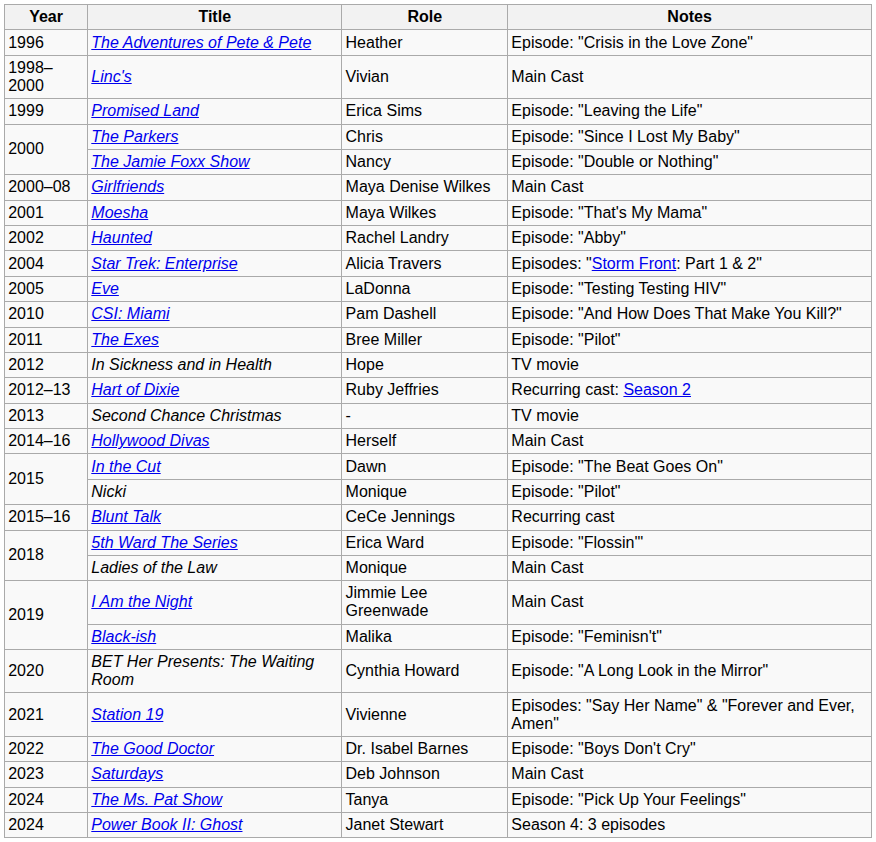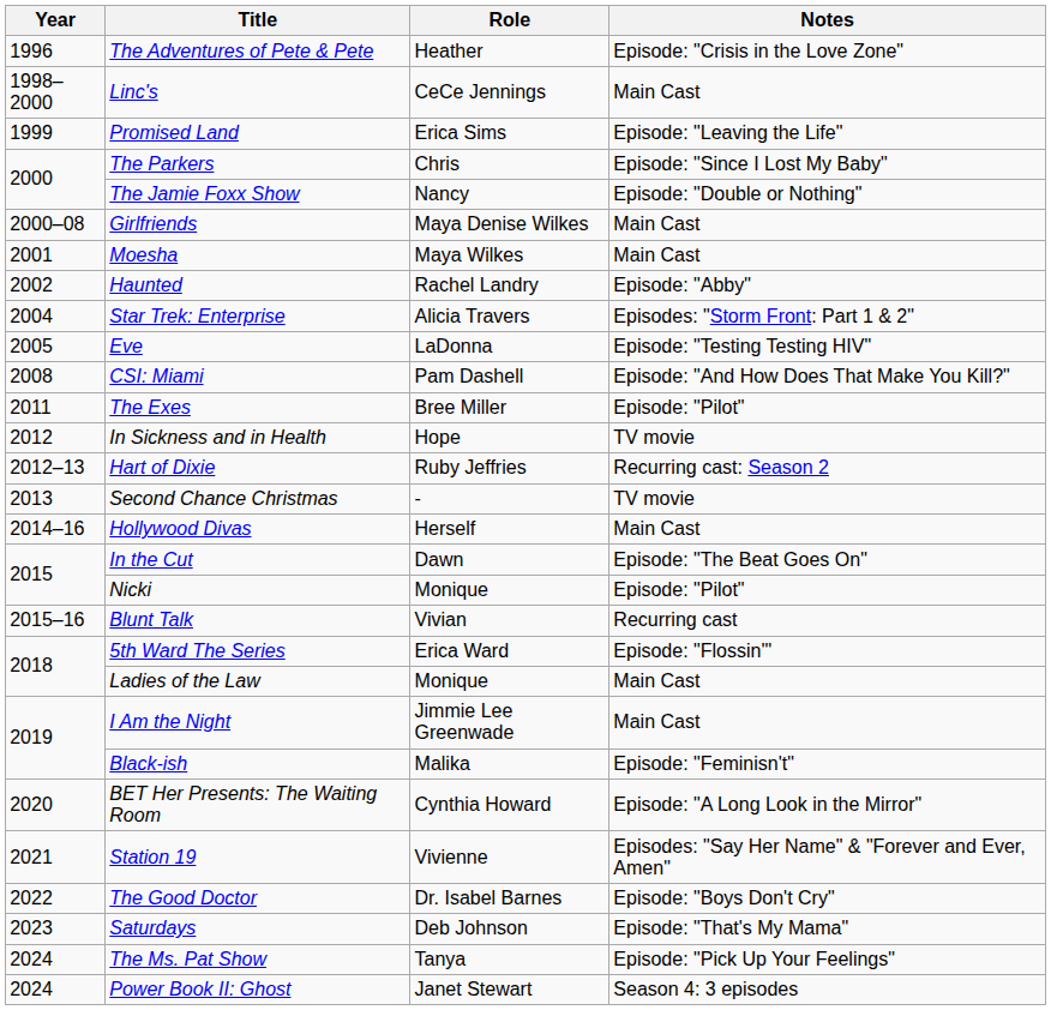Linc's | Role: Vivian -> CeCe Jennings
Moesha | Notes: Episode: "That's My Mama" -> Main Cast
CSI: Miami | Year: 2010 -> 2008
Blunt Talk | Role: CeCe Jennings -> Vivian
Saturdays | Notes: Main Cast -> Episode: "That's My Mama"
